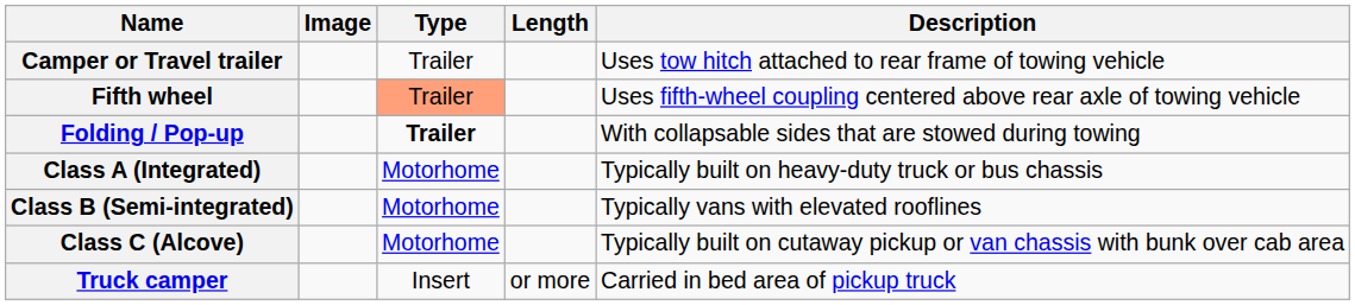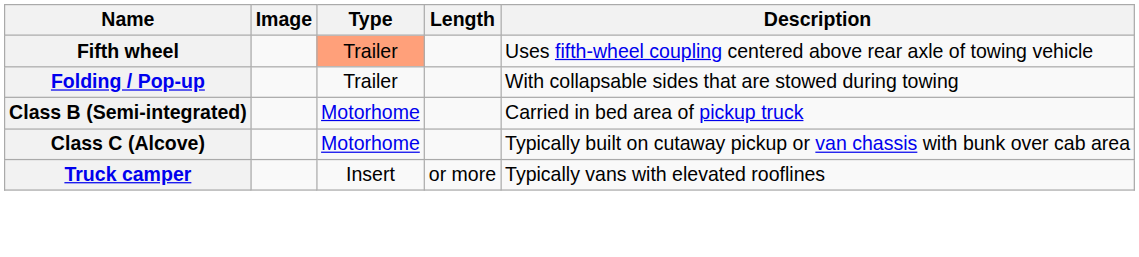- row: Camper or Travel trailer | Trailer | Uses tow hitch attached to rear frame of towing vehicle
Folding / Pop-up | Type: bold -> normal
- row: Class A (Integrated) | Motorhome | Typically built on heavy-duty truck or bus chassis
Class B (Semi-integrated) | Description: Typically vans with elevated rooflines -> Carried in bed area of pickup truck
Truck camper | Description: Carried in bed area of pickup truck -> Typically vans with elevated rooflines
